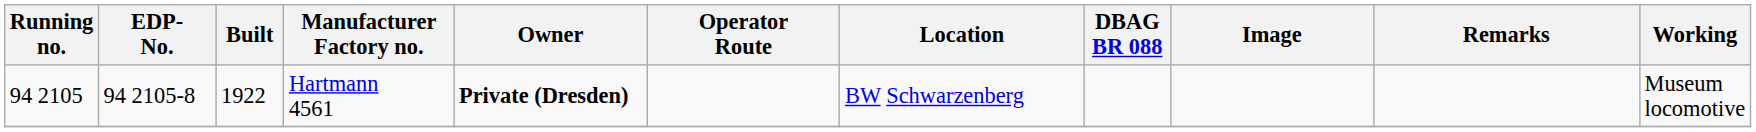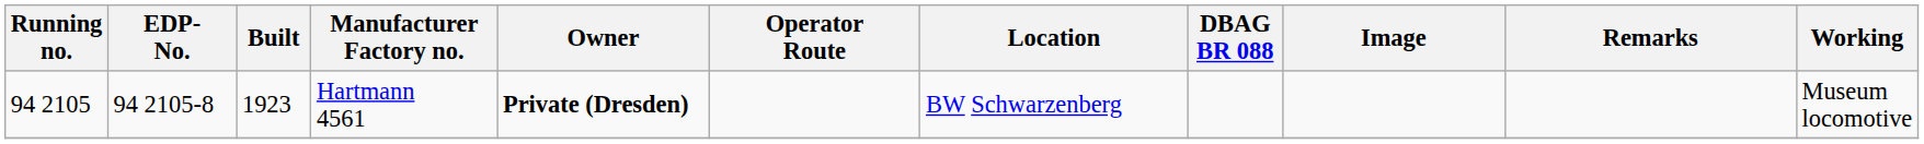Hartmann 4561 | Built: 1922 -> 1923
